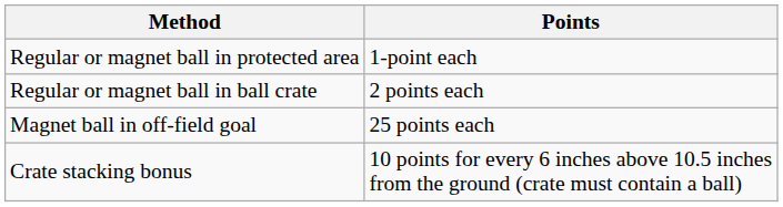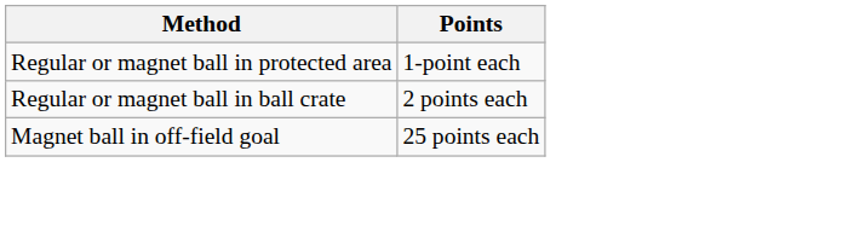- row: Crate stacking bonus | 10 points for every 6 inches above 10.5 inches from the ground (crate must contain a ball)
